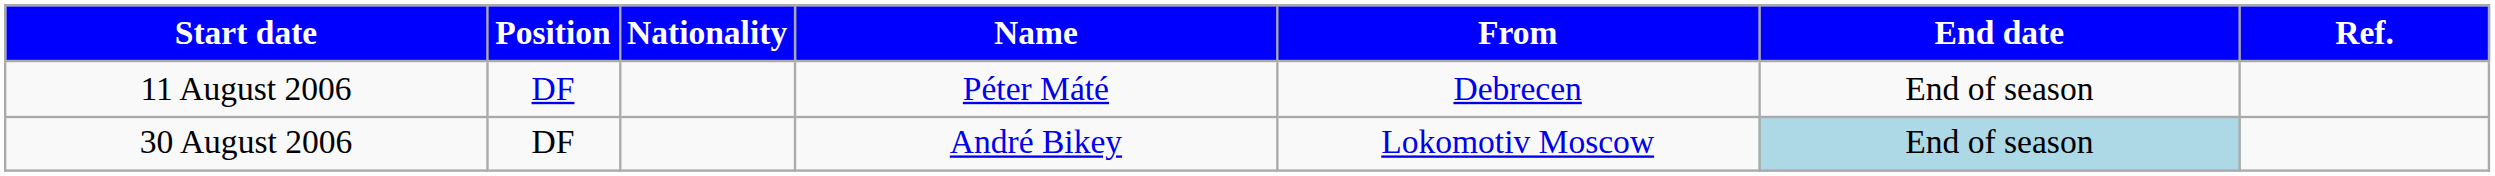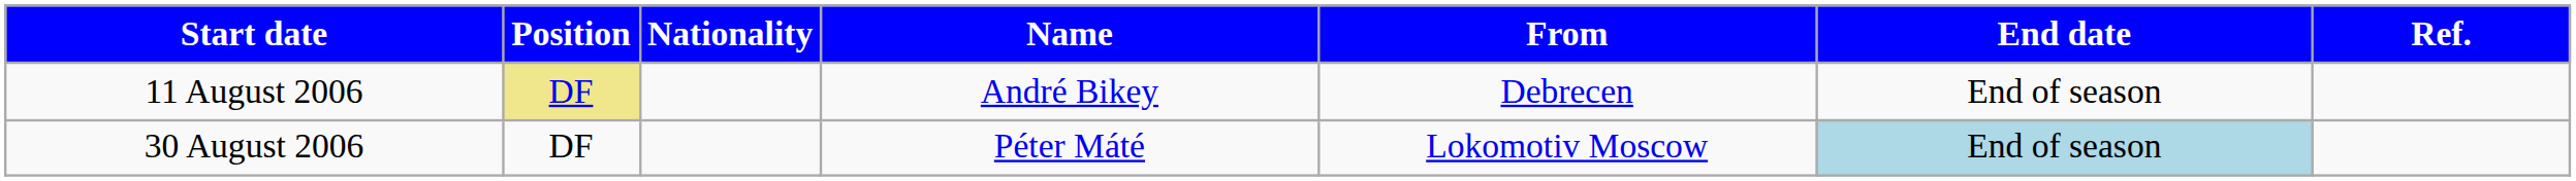11 August 2006 | Position: no background -> khaki background
11 August 2006 | Name: Péter Máté -> André Bikey
30 August 2006 | Name: André Bikey -> Péter Máté
